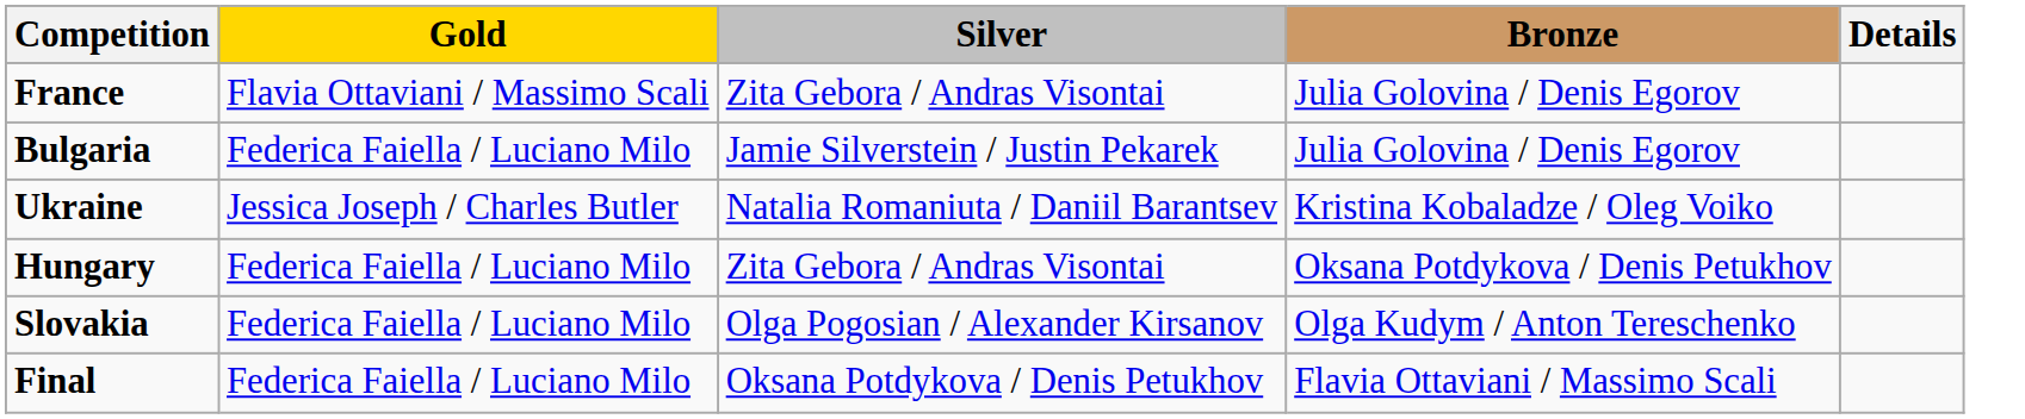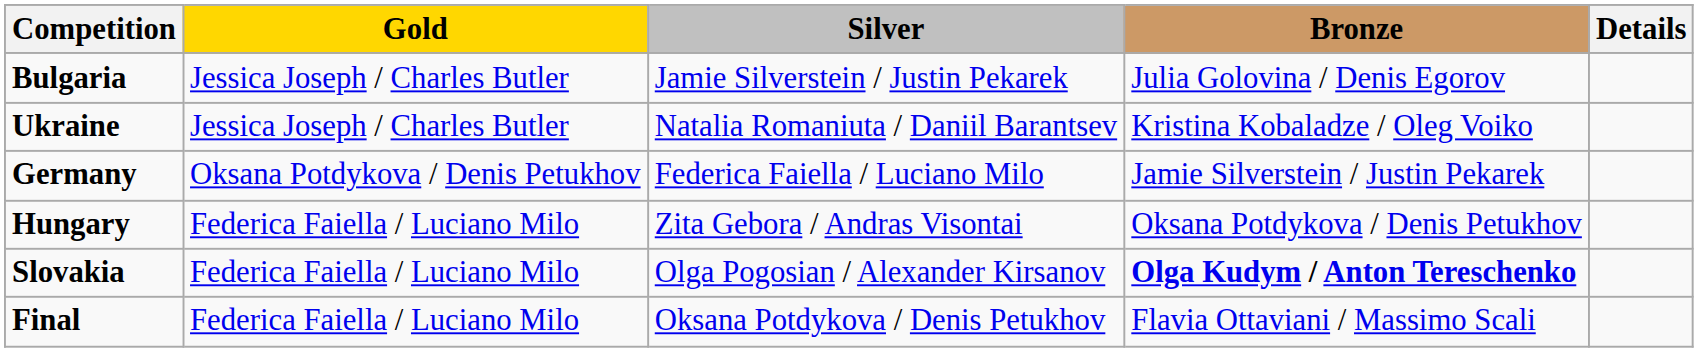- row: France | Flavia Ottaviani / Massimo Scali | Zita Gebora / Andras Visontai | Julia Golovina / Denis Egorov
Bulgaria | Gold: Federica Faiella / Luciano Milo -> Jessica Joseph / Charles Butler
+ row: Germany | Oksana Potdykova / Denis Petukhov | Federica Faiella / Luciano Milo | Jamie Silverstein / Justin Pekarek
Slovakia | Bronze: normal -> bold
